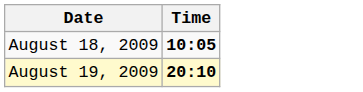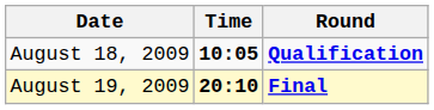+ column: Round | Qualification | Final
